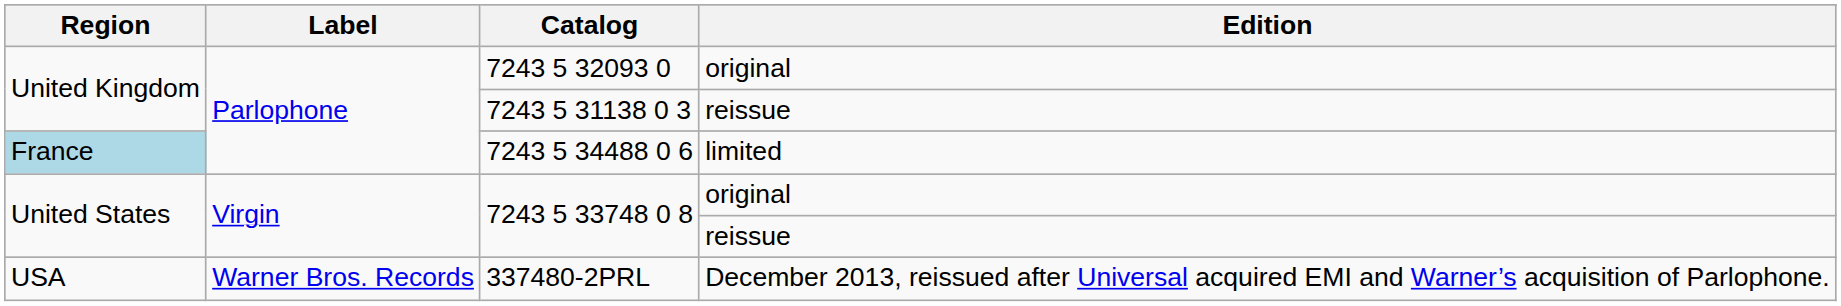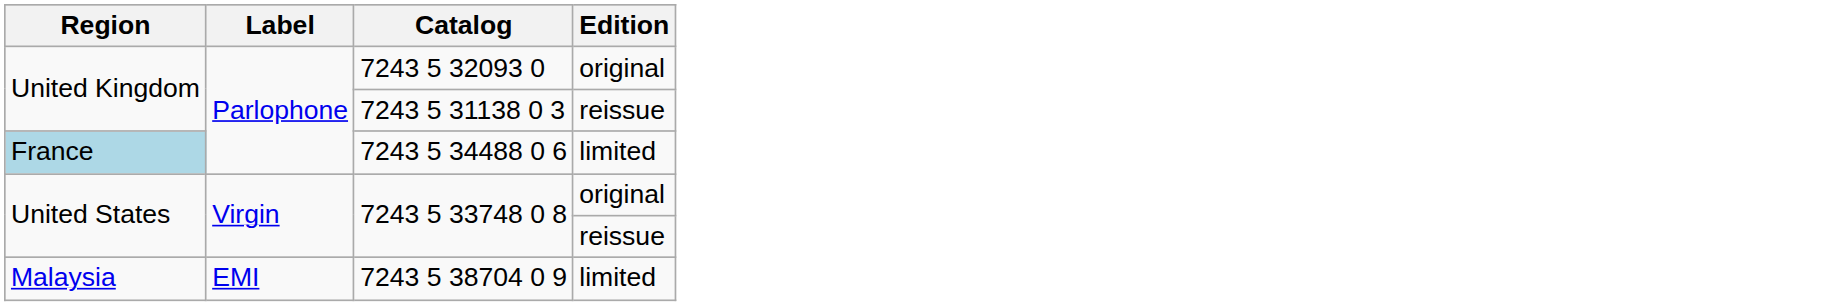+ row: Malaysia | EMI | 7243 5 38704 0 9 | limited
- row: USA | Warner Bros. Records | 337480-2PRL | December 2013, reissued after Universal acquired EMI and Warner’s acquisition of Parlophone.
